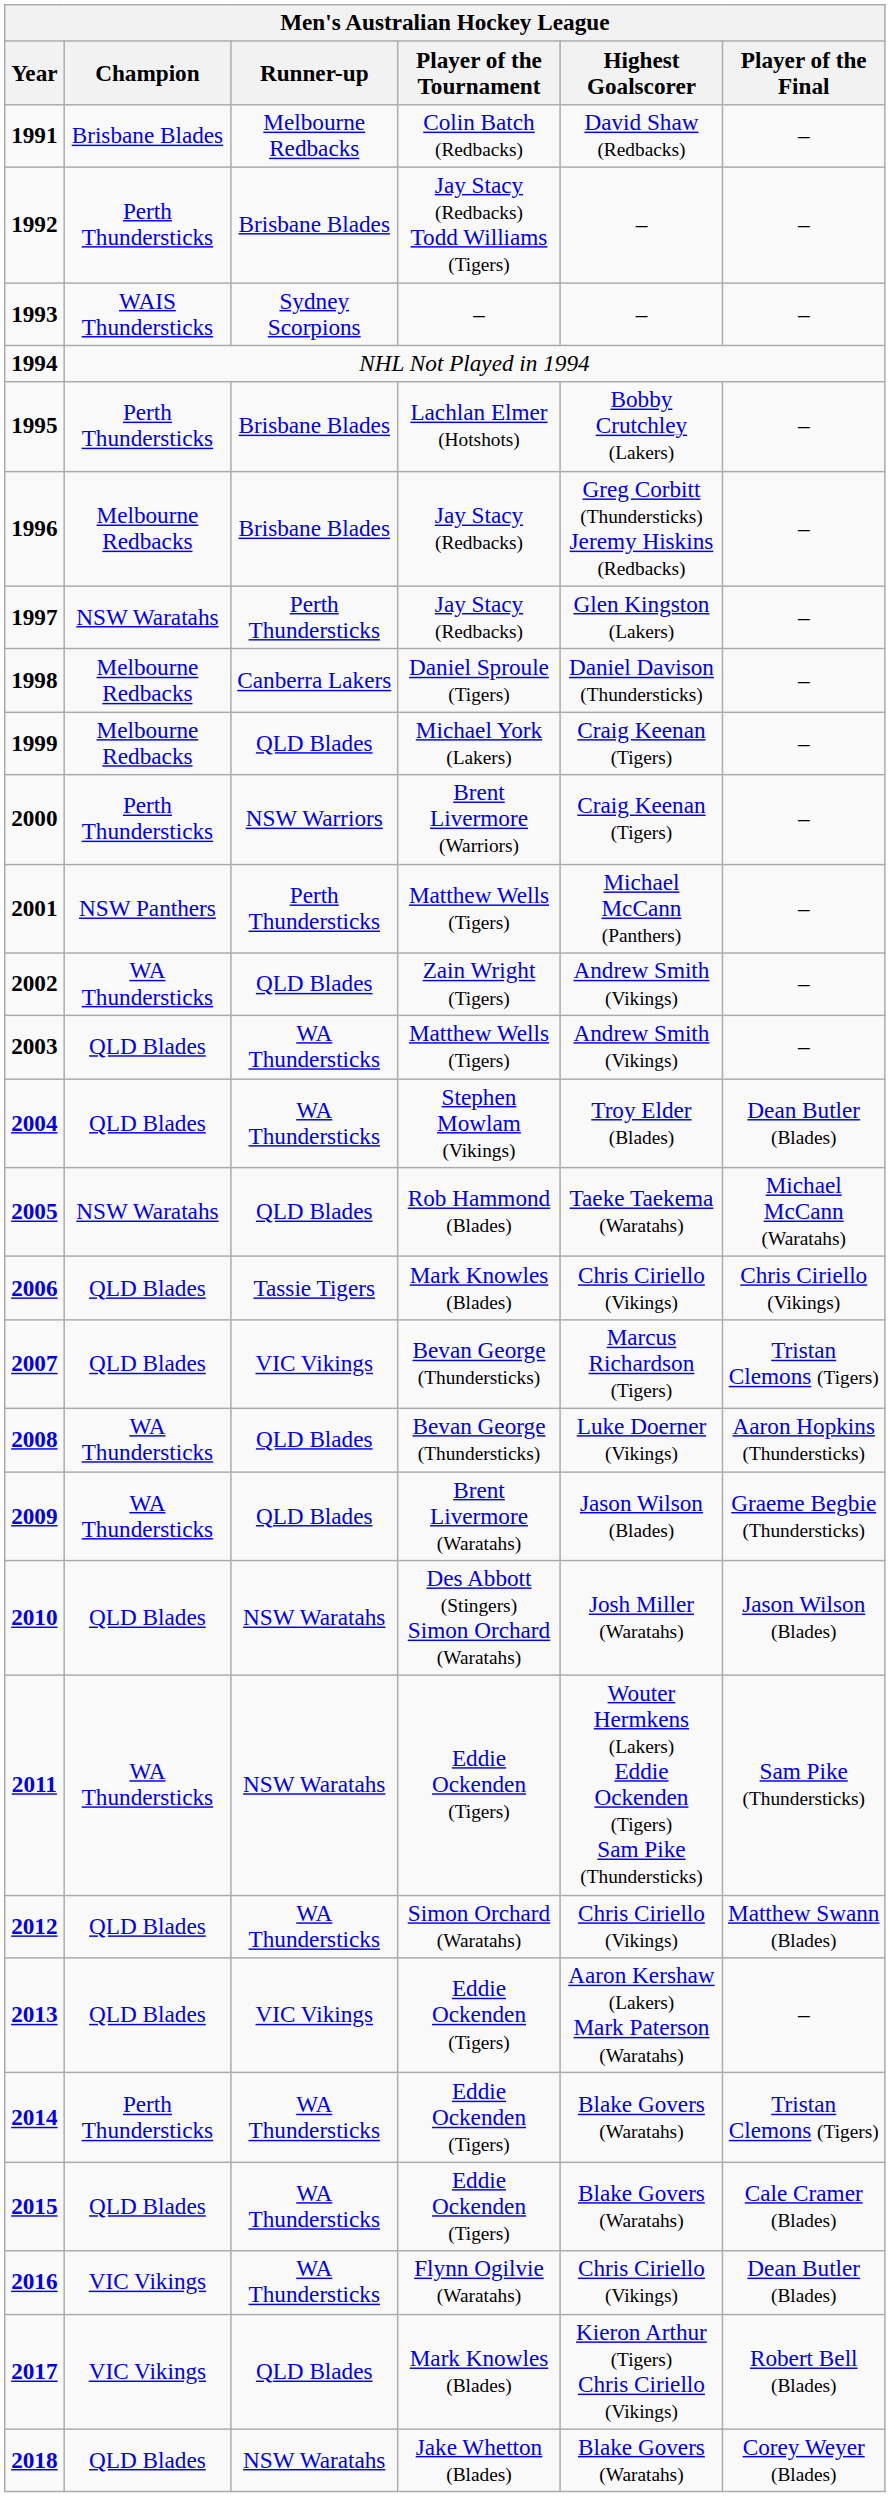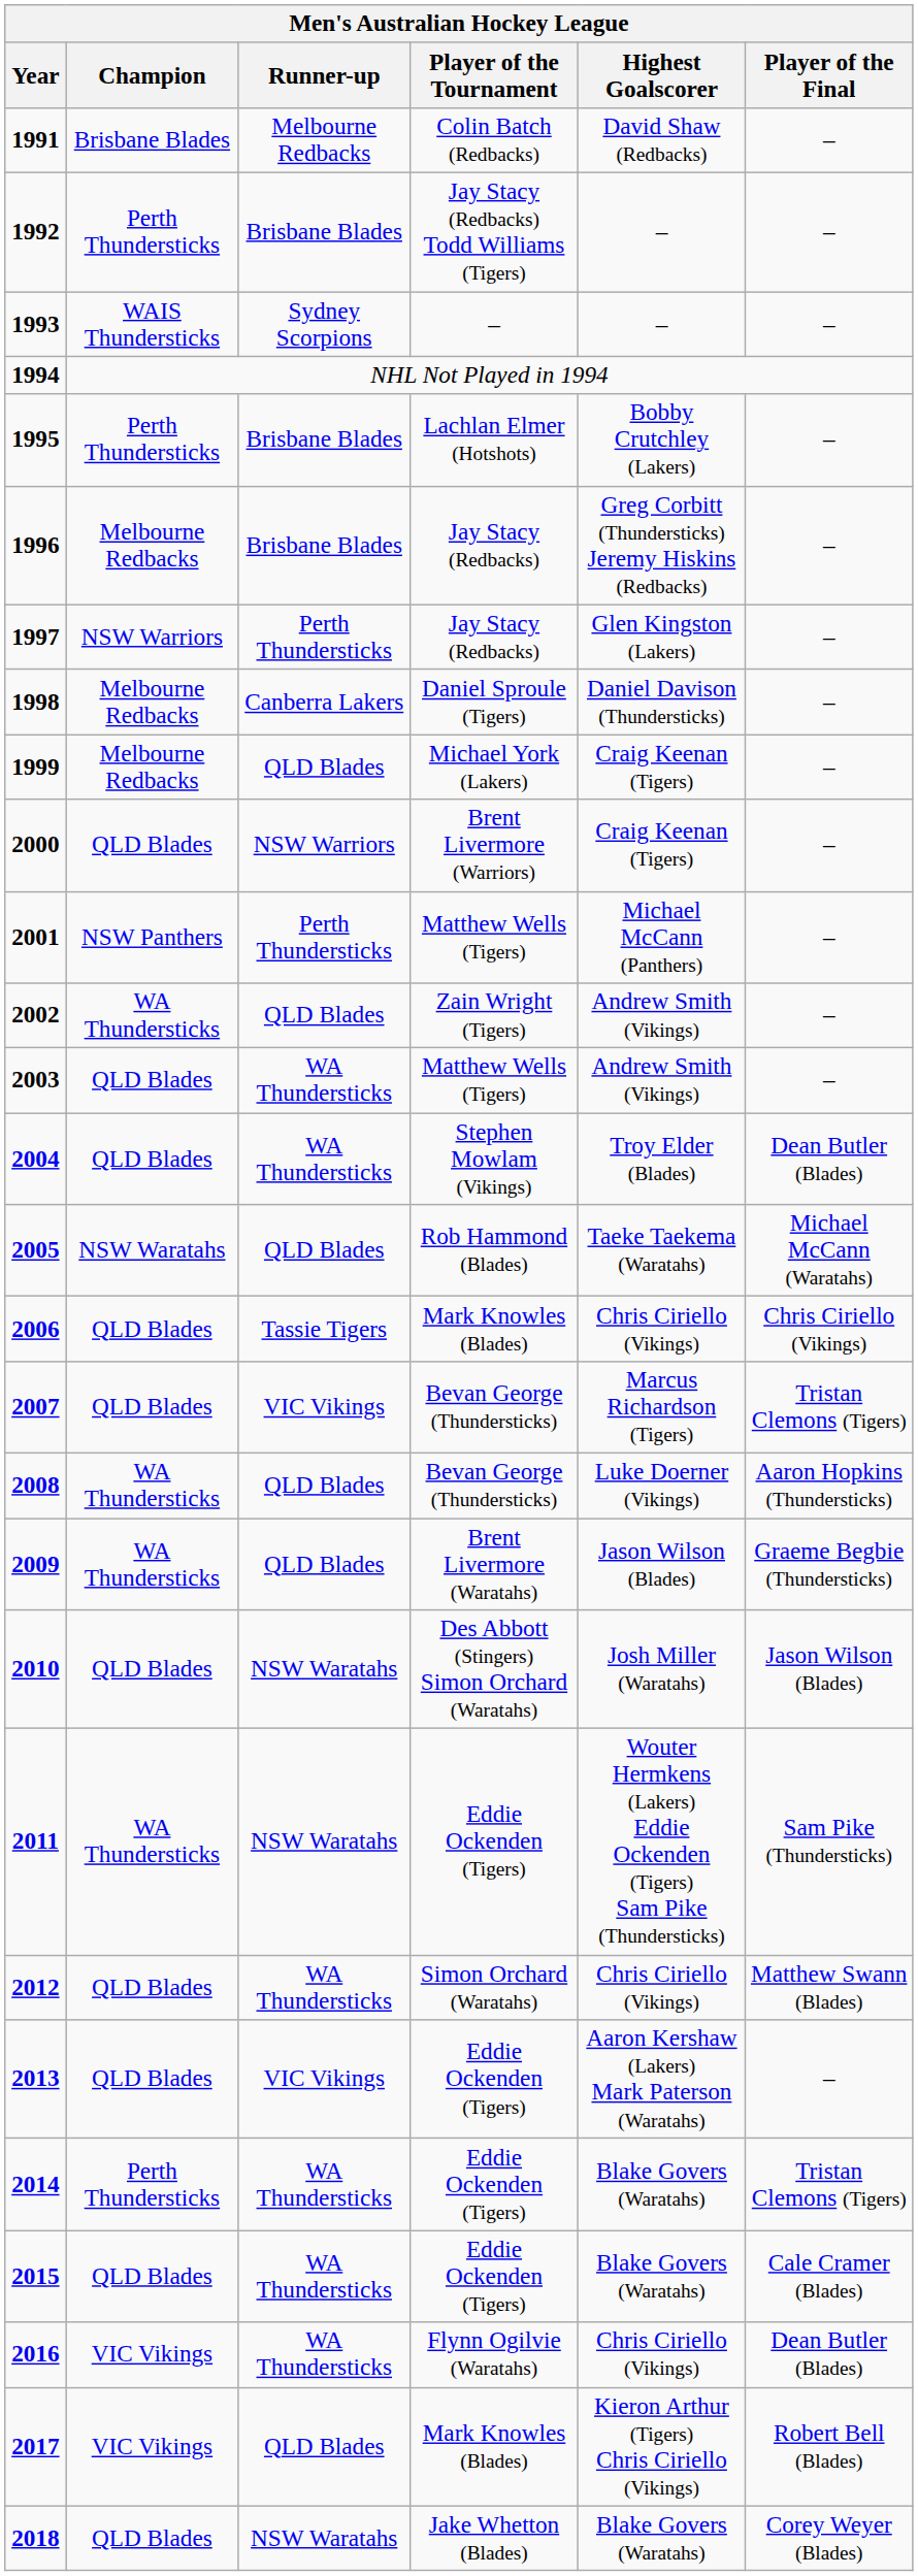1997 | Champion: NSW Waratahs -> NSW Warriors
2000 | Champion: Perth Thundersticks -> QLD Blades
